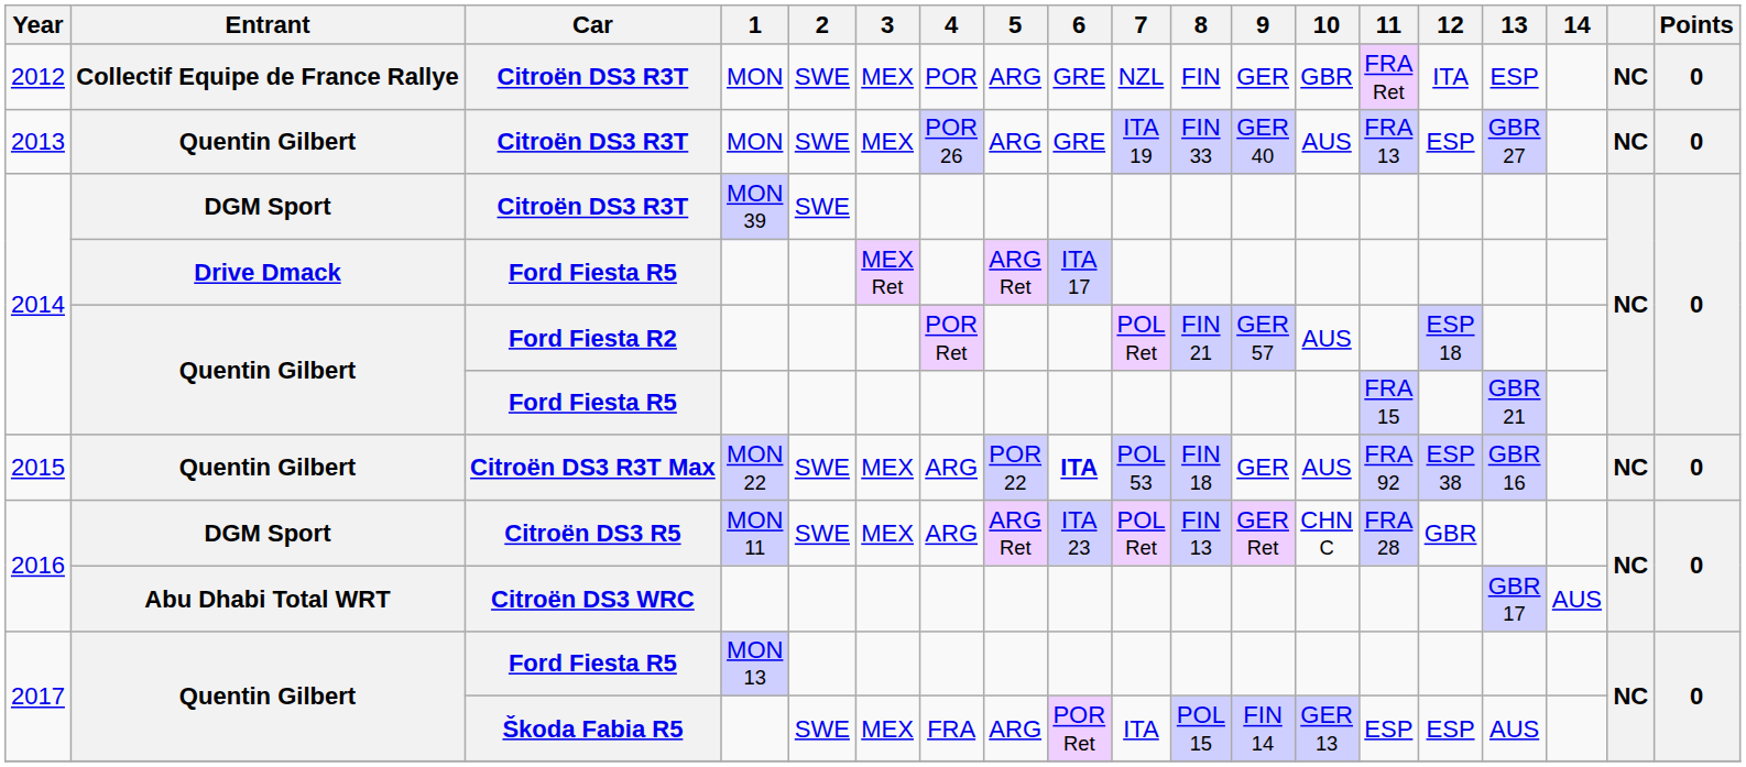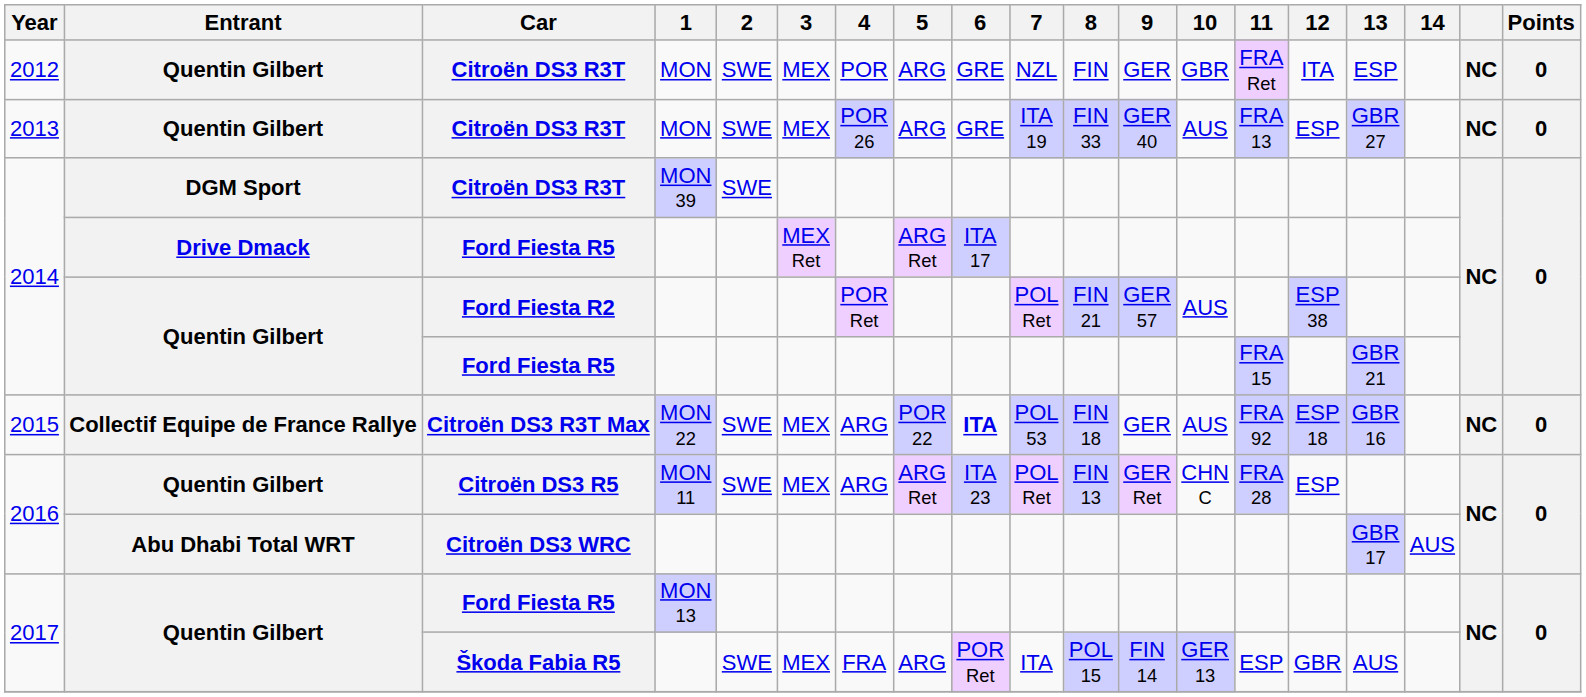2012 / Citroën DS3 R3T | Entrant: Collectif Equipe de France Rallye -> Quentin Gilbert
Ford Fiesta R2 | 12: ESP 18 -> ESP 38
Citroën DS3 R3T Max | Entrant: Quentin Gilbert -> Collectif Equipe de France Rallye
Citroën DS3 R3T Max | 12: ESP 38 -> ESP 18
Citroën DS3 R5 | Entrant: DGM Sport -> Quentin Gilbert
Citroën DS3 R5 | 12: GBR -> ESP
Škoda Fabia R5 | 12: ESP -> GBR
